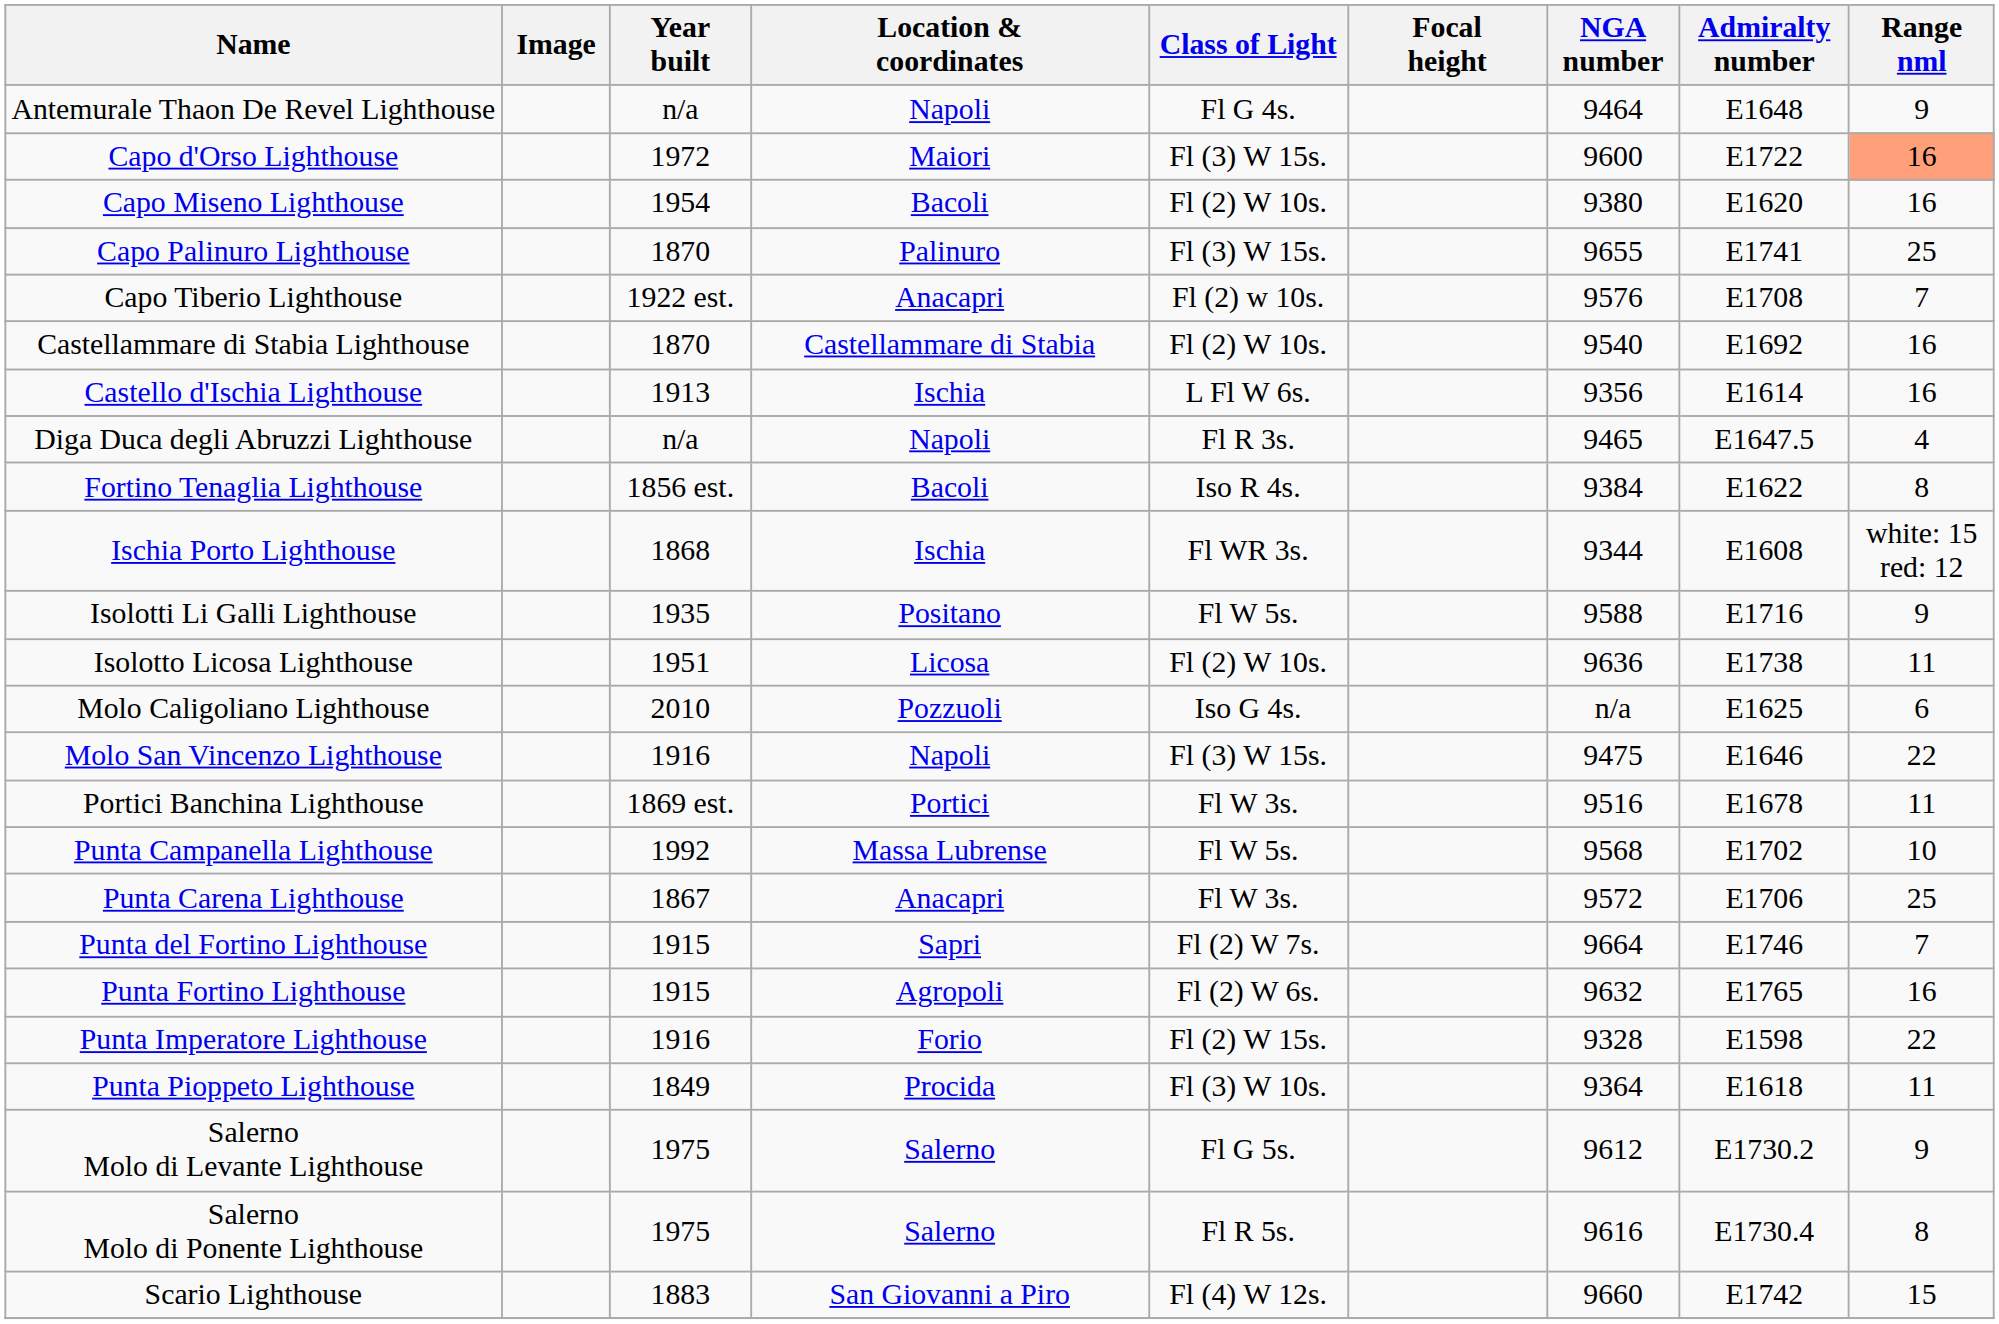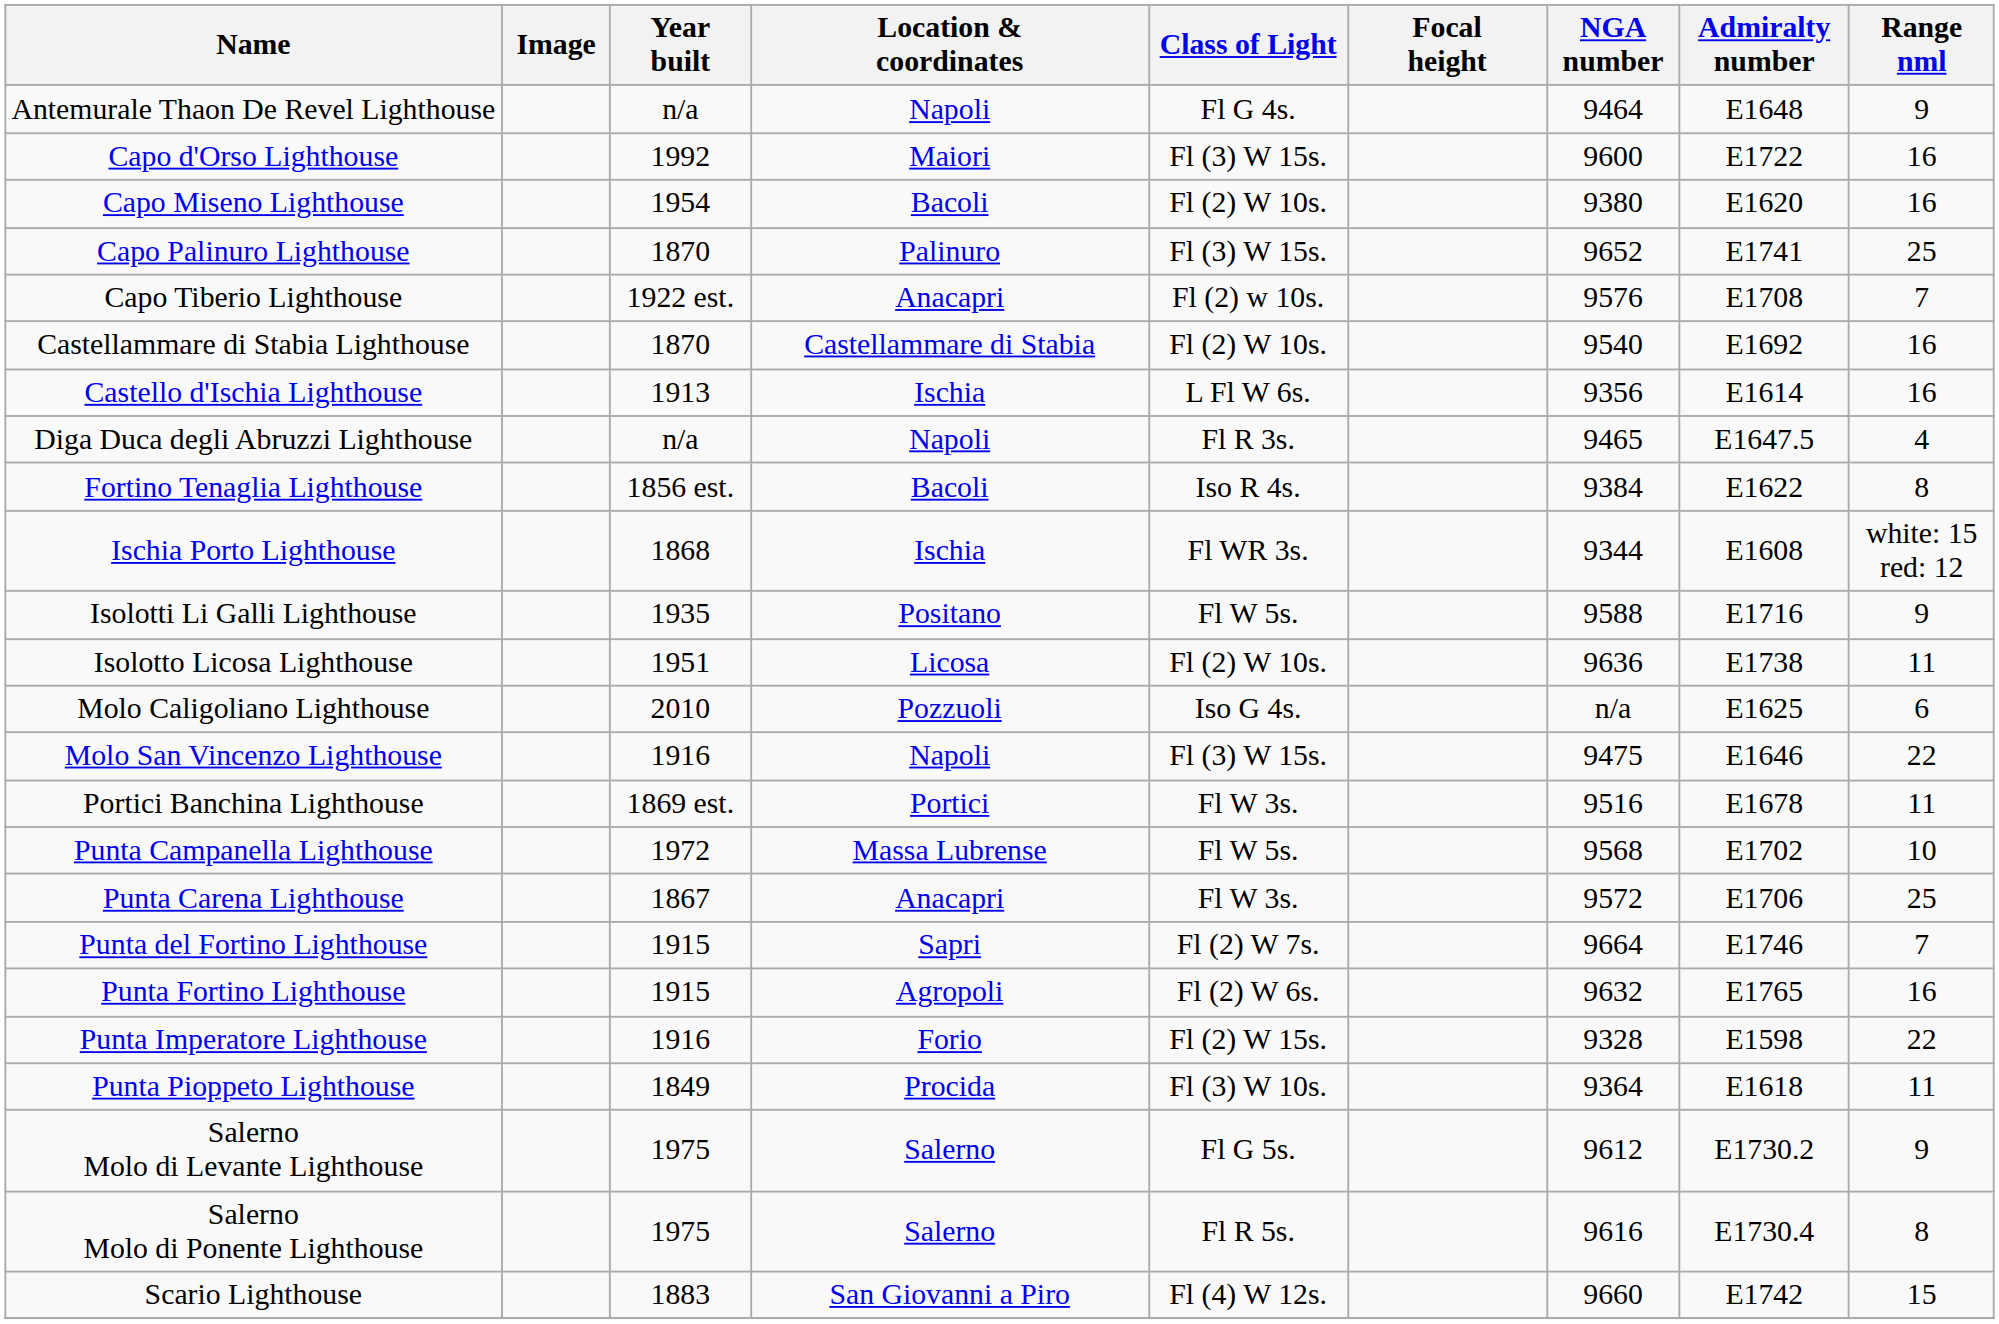Capo d'Orso Lighthouse | Year built: 1972 -> 1992
Capo d'Orso Lighthouse | Range nml: lightsalmon background -> no background
Capo Palinuro Lighthouse | NGA number: 9655 -> 9652
Punta Campanella Lighthouse | Year built: 1992 -> 1972
